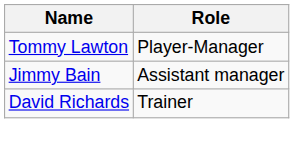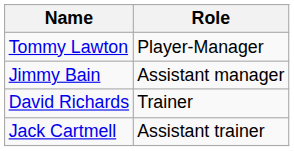+ row: Jack Cartmell | Assistant trainer
